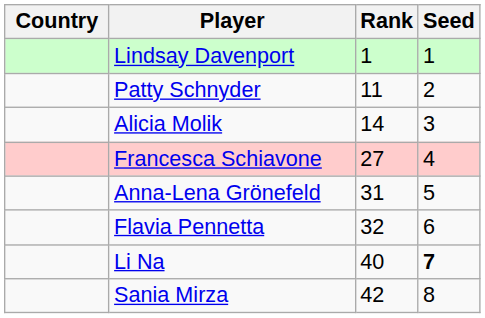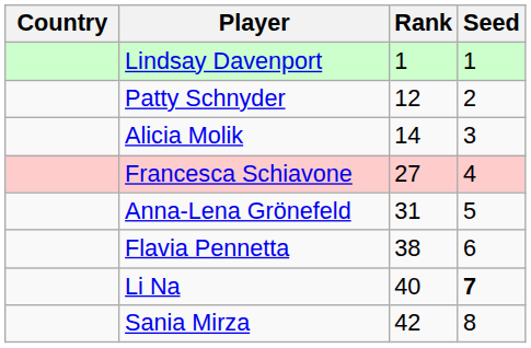Patty Schnyder | Rank: 11 -> 12
Flavia Pennetta | Rank: 32 -> 38
